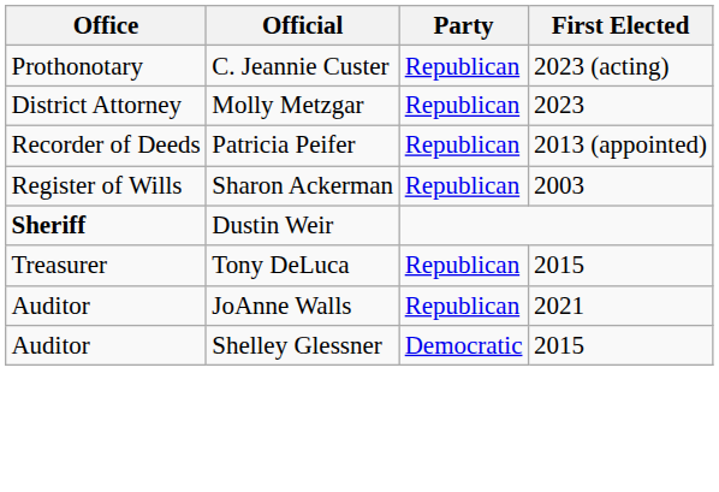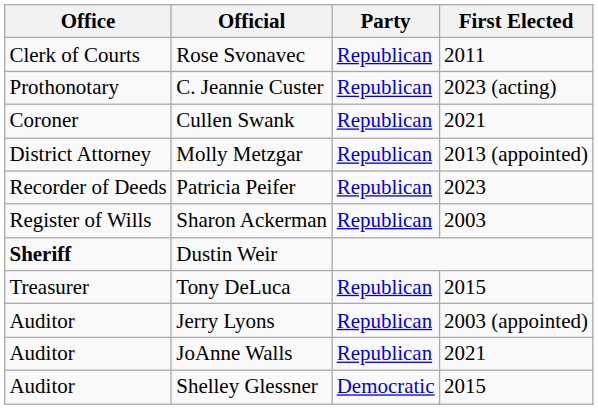+ row: Clerk of Courts | Rose Svonavec | Republican | 2011
+ row: Coroner | Cullen Swank | Republican | 2021
Molly Metzgar | First Elected: 2023 -> 2013 (appointed)
Patricia Peifer | First Elected: 2013 (appointed) -> 2023
+ row: Auditor | Jerry Lyons | Republican | 2003 (appointed)
